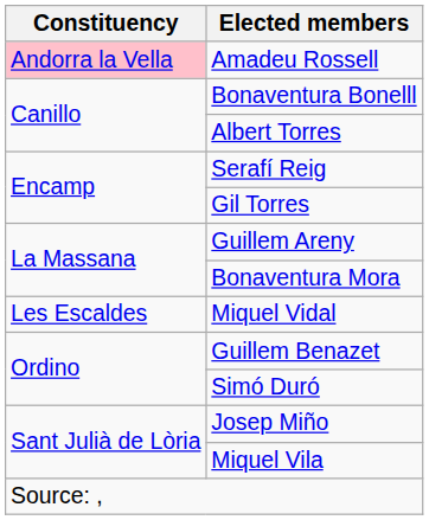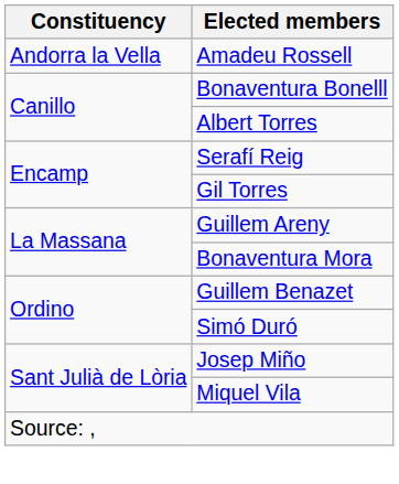Amadeu Rossell | Constituency: pink background -> no background
- row: Les Escaldes | Miquel Vidal
